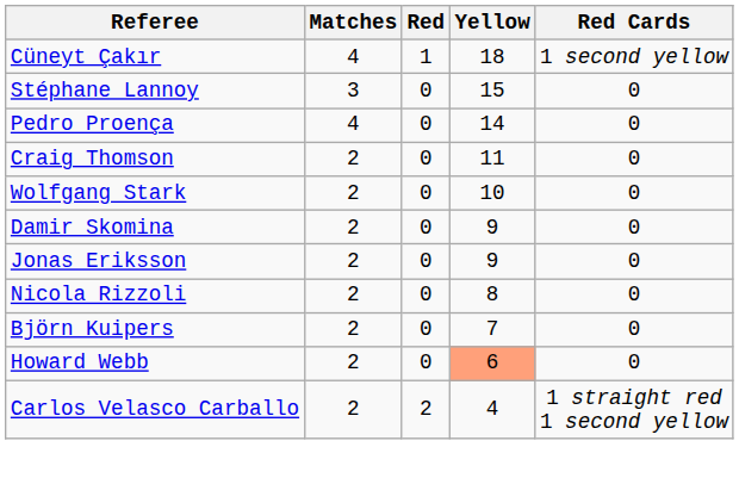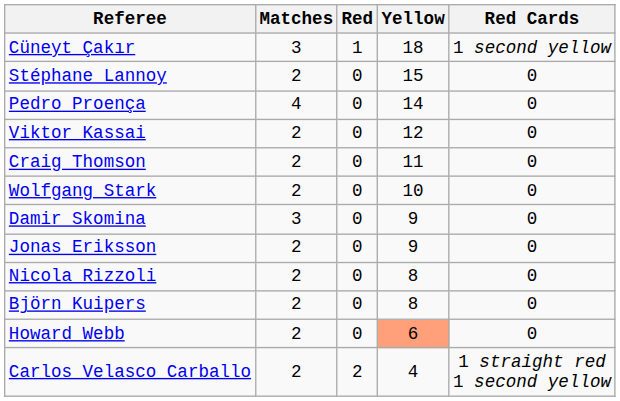Cüneyt Çakır | Matches: 4 -> 3
Stéphane Lannoy | Matches: 3 -> 2
+ row: Viktor Kassai | 2 | 0 | 12 | 0
Damir Skomina | Matches: 2 -> 3
Björn Kuipers | Yellow: 7 -> 8
